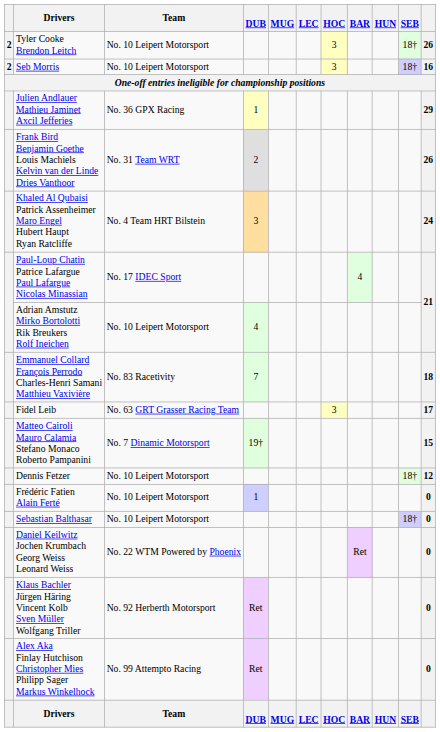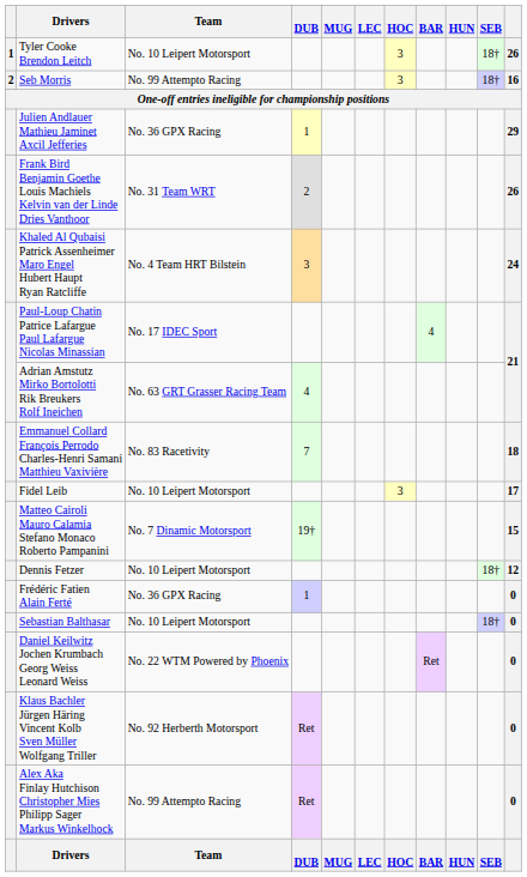Tyler Cooke Brendon Leitch | column 1: 2 -> 1
Seb Morris | Team: No. 10 Leipert Motorsport -> No. 99 Attempto Racing
Adrian Amstutz Mirko Bortolotti Rik Breukers Rolf Ineichen | Team: No. 10 Leipert Motorsport -> No. 63 GRT Grasser Racing Team
Fidel Leib | Team: No. 63 GRT Grasser Racing Team -> No. 10 Leipert Motorsport
Frédéric Fatien Alain Ferté | Team: No. 10 Leipert Motorsport -> No. 36 GPX Racing
